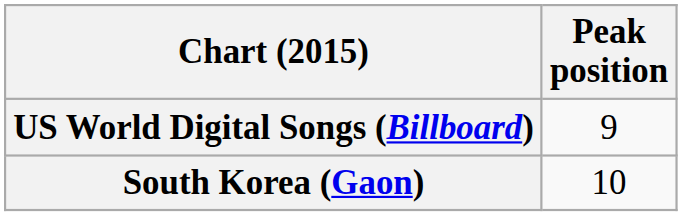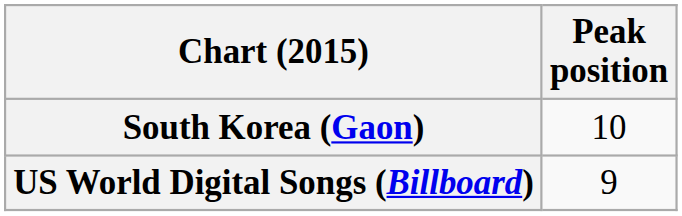rows swapped: South Korea (Gaon) <-> US World Digital Songs (Billboard)
